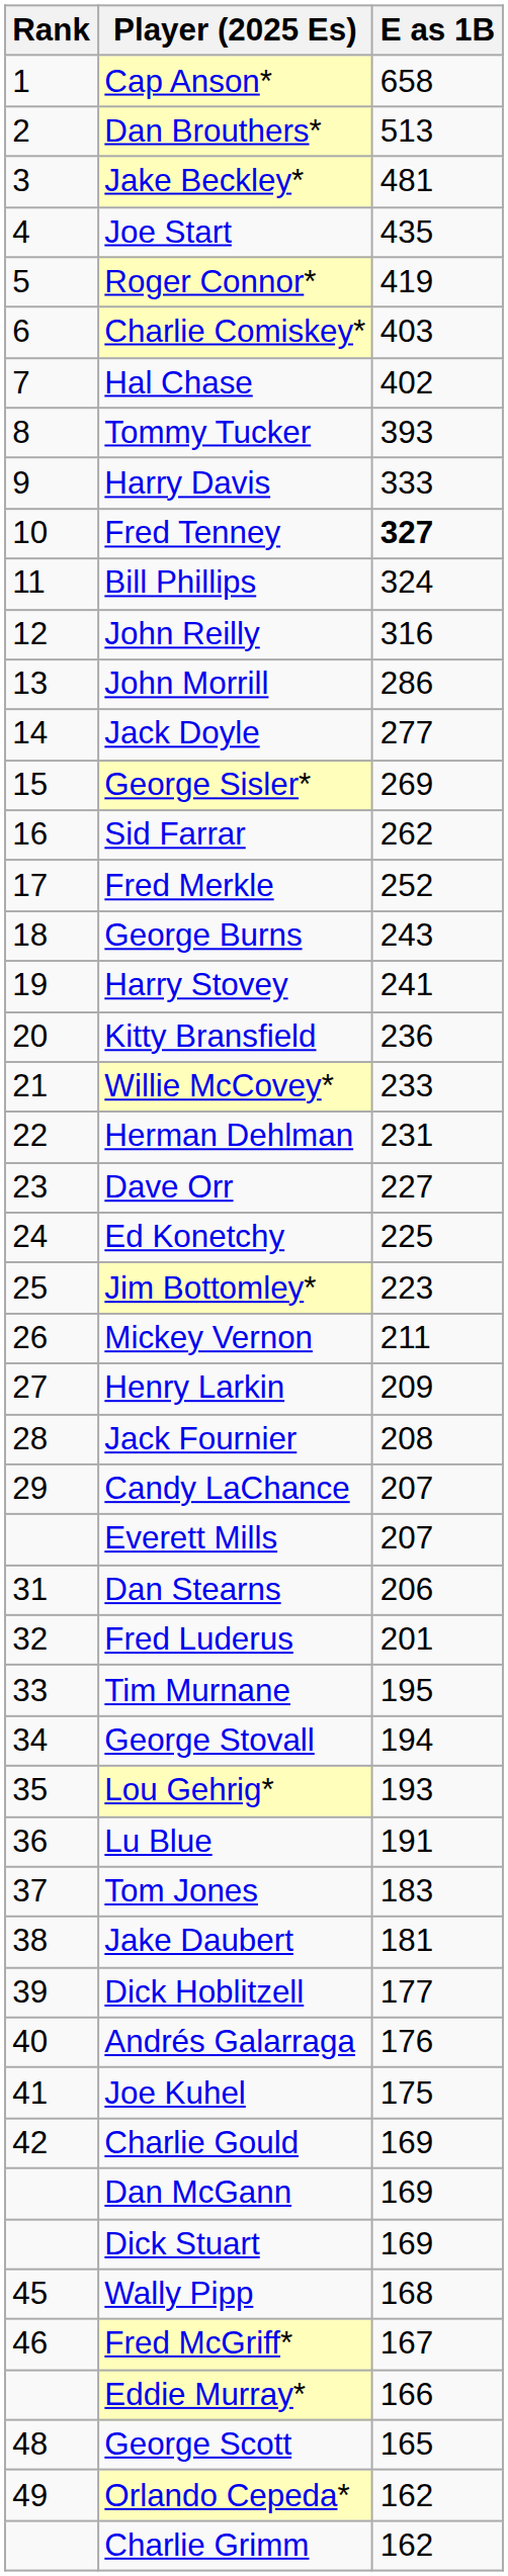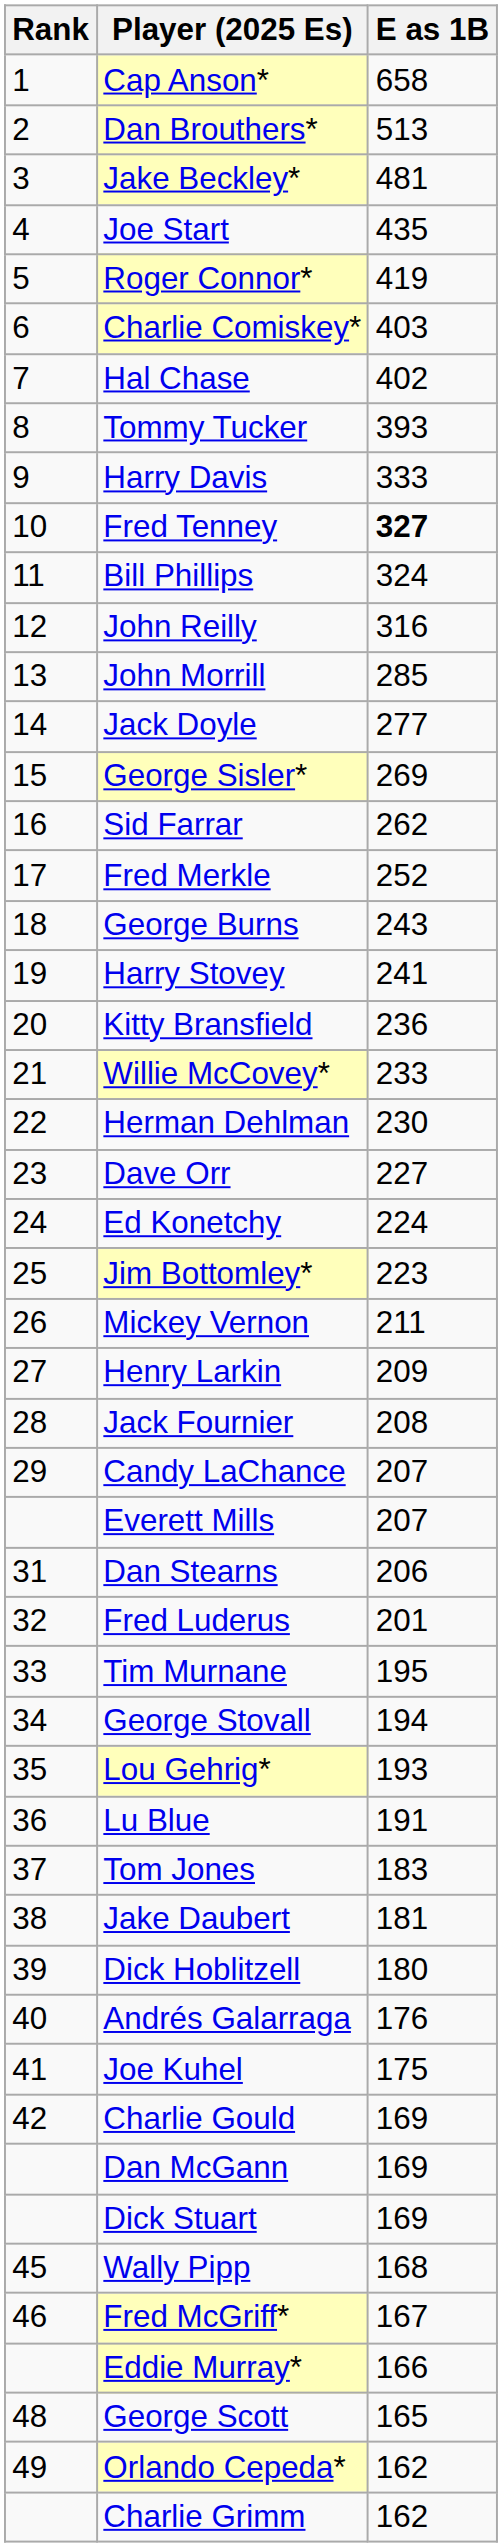John Morrill | E as 1B: 286 -> 285
Herman Dehlman | E as 1B: 231 -> 230
Ed Konetchy | E as 1B: 225 -> 224
Dick Hoblitzell | E as 1B: 177 -> 180
